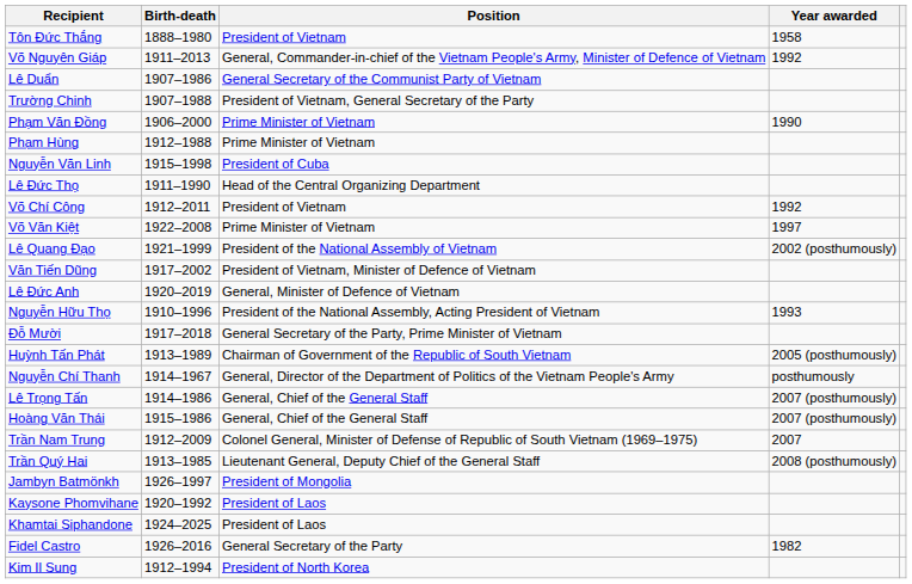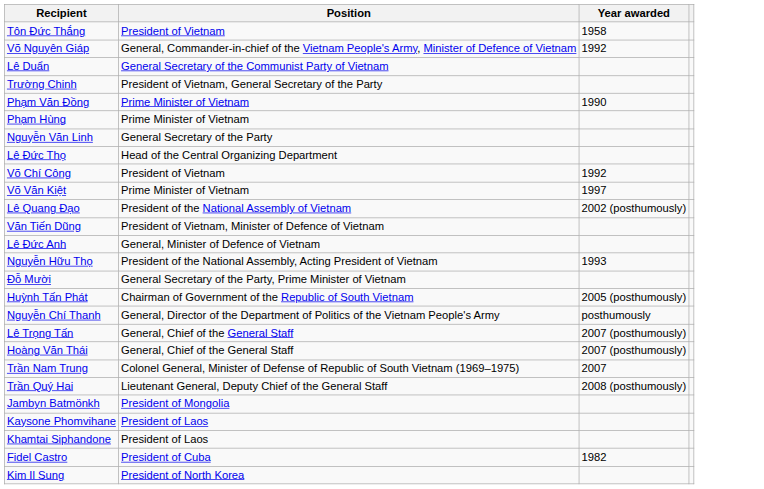- column: Birth-death | 1888–1980 | 1911–2013 | 1907–1986 | 1907–1988 | 1906–2000 | 1912–1988 | 1915–1998 | 1911–1990 | 1912–2011 | 1922–2008 | 1921–1999 | 1917–2002 | 1920–2019 | 1910–1996 | 1917–2018 | 1913–1989 | 1914–1967 | 1914–1986 | 1915–1986 | 1912–2009 | 1913–1985 | 1926–1997 | 1920–1992 | 1924–2025 | 1926–2016 | 1912–1994
Nguyễn Văn Linh | Position: President of Cuba -> General Secretary of the Party
Fidel Castro | Position: General Secretary of the Party -> President of Cuba
